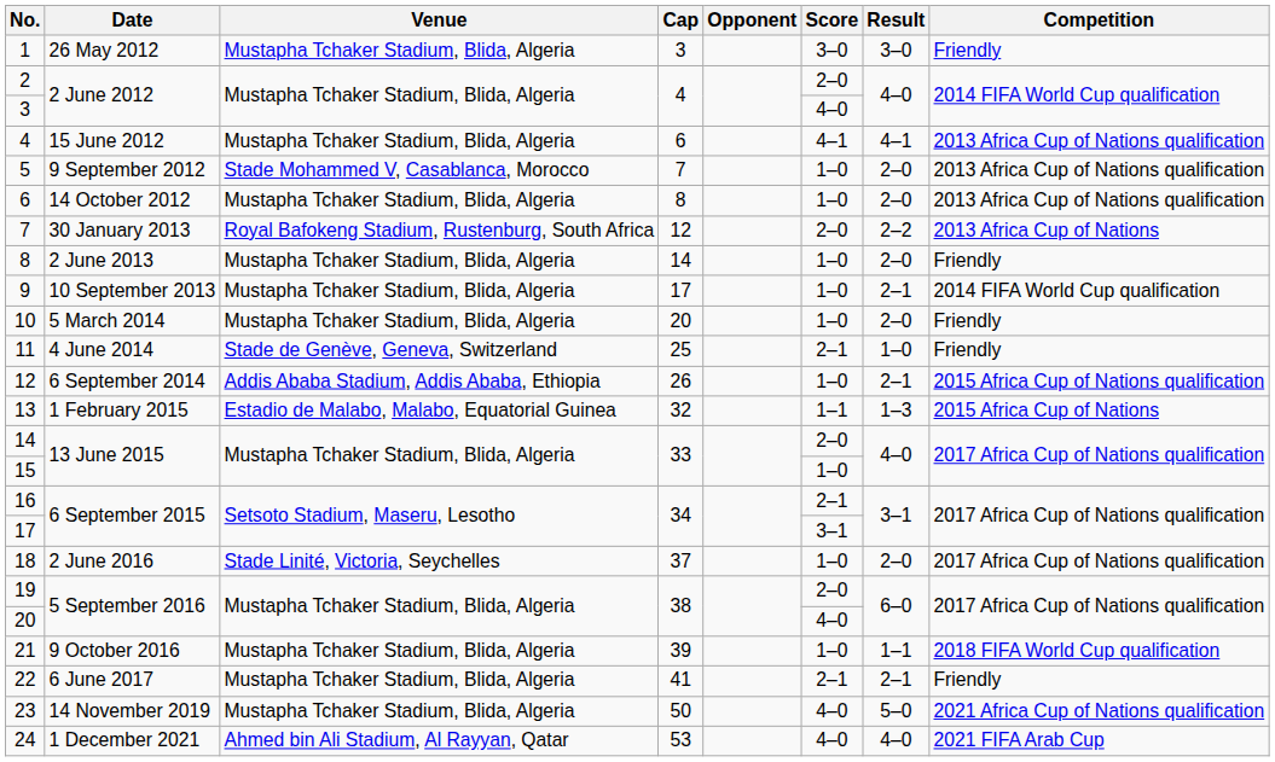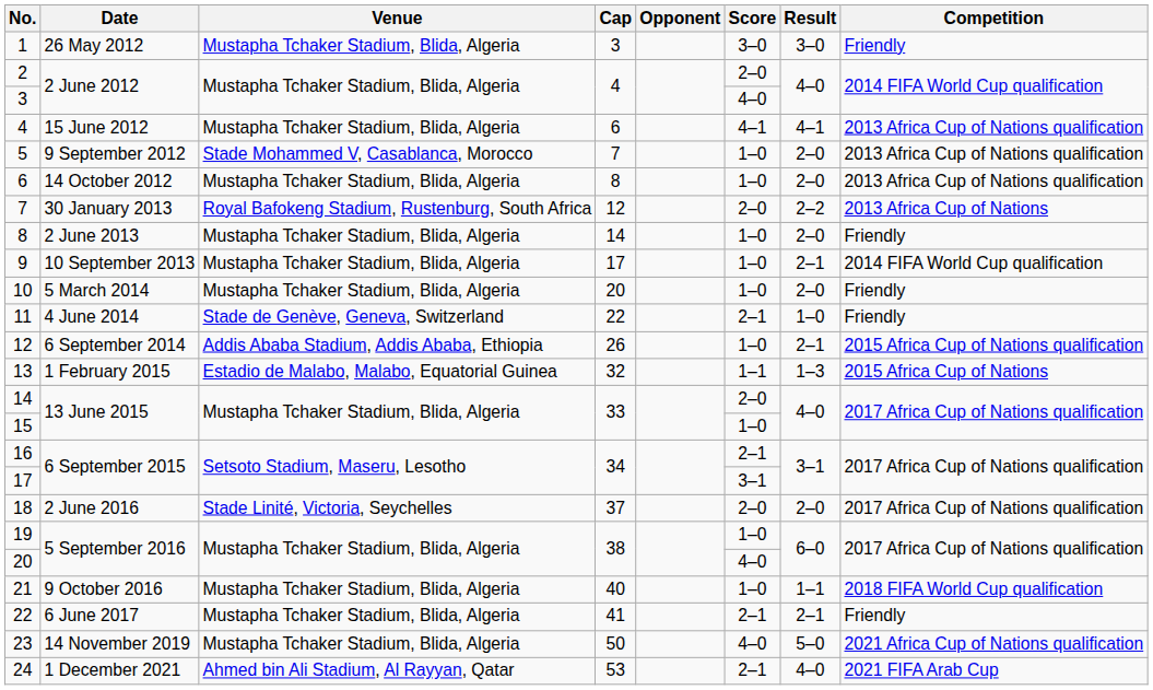11 | Cap: 25 -> 22
18 | Score: 1–0 -> 2–0
19 | Score: 2–0 -> 1–0
21 | Cap: 39 -> 40
24 | Score: 4–0 -> 2–1
